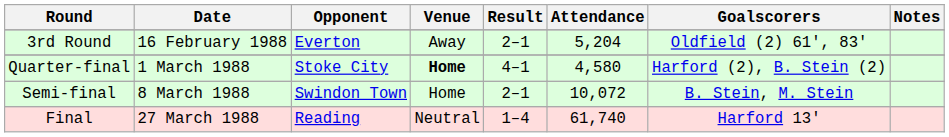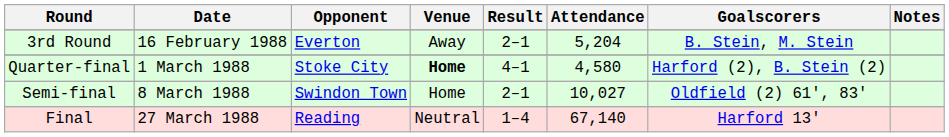3rd Round | Goalscorers: Oldfield (2) 61', 83' -> B. Stein, M. Stein
Semi-final | Attendance: 10,072 -> 10,027
Semi-final | Goalscorers: B. Stein, M. Stein -> Oldfield (2) 61', 83'
Final | Attendance: 61,740 -> 67,140
